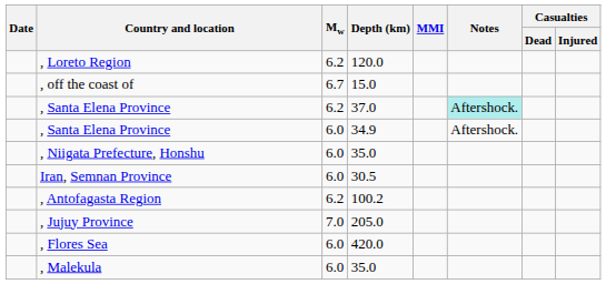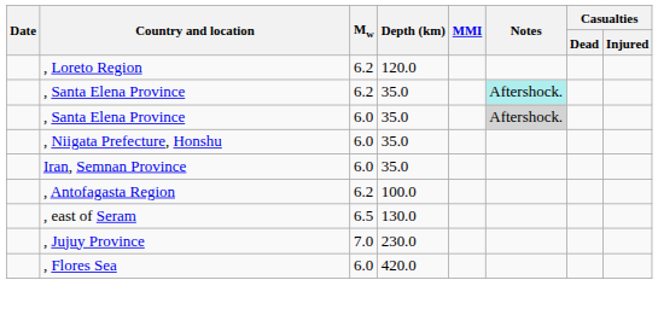- row: , off the coast of | 6.7 | 15.0
, Santa Elena Province / 6.2 | Depth (km): 37.0 -> 35.0
, Santa Elena Province / 6.0 | Depth (km): 34.9 -> 35.0
, Santa Elena Province / 6.0 | Notes: no background -> lightgrey background
Iran, Semnan Province | Depth (km): 30.5 -> 35.0
, Antofagasta Region | Depth (km): 100.2 -> 100.0
+ row: , east of Seram | 6.5 | 130.0
, Jujuy Province | Depth (km): 205.0 -> 230.0
- row: , Malekula | 6.0 | 35.0
